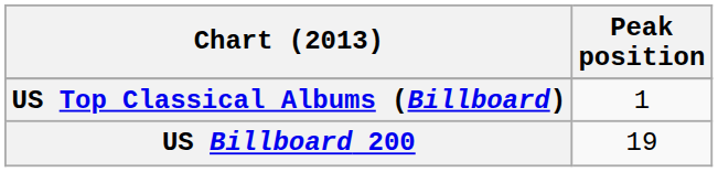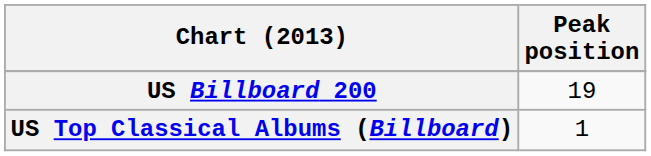rows swapped: US Billboard 200 <-> US Top Classical Albums (Billboard)
